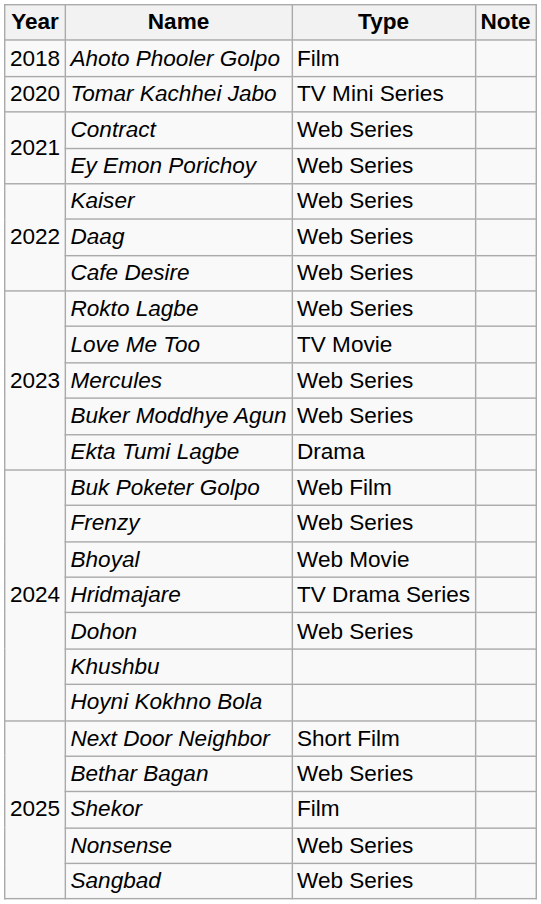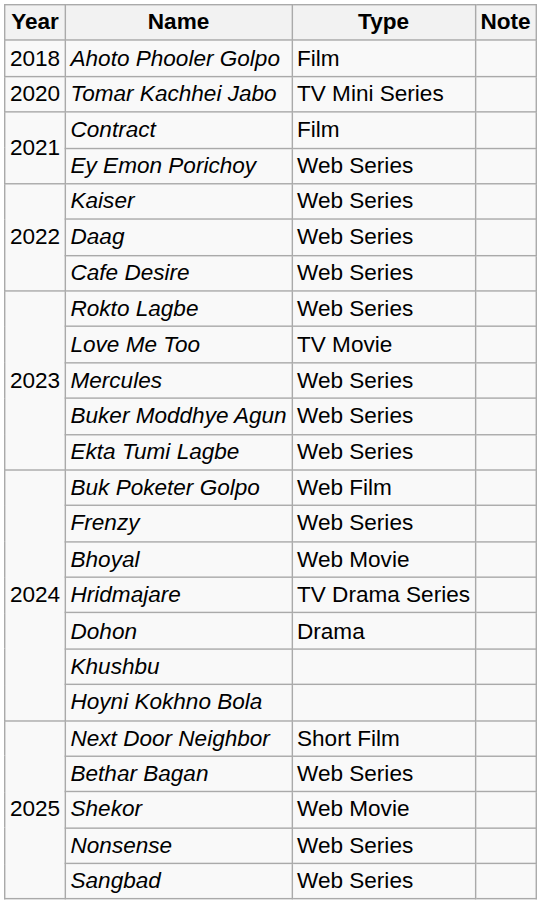Contract | Type: Web Series -> Film
Ekta Tumi Lagbe | Type: Drama -> Web Series
Dohon | Type: Web Series -> Drama
Shekor | Type: Film -> Web Movie
